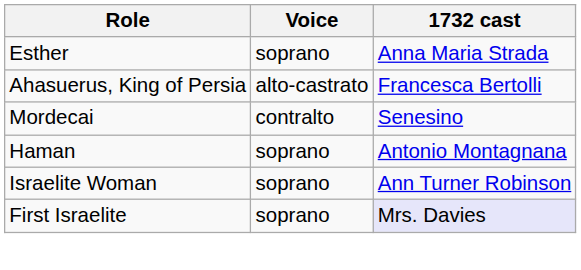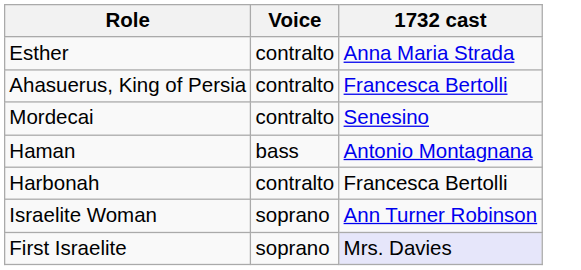Esther | Voice: soprano -> contralto
Ahasuerus, King of Persia | Voice: alto-castrato -> contralto
Haman | Voice: soprano -> bass
+ row: Harbonah | contralto | Francesca Bertolli
